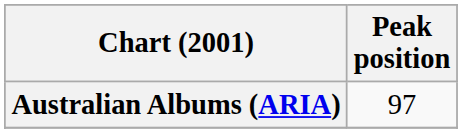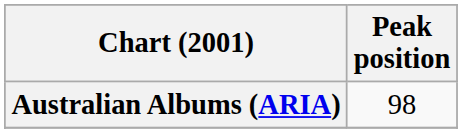Australian Albums (ARIA) | Peak position: 97 -> 98
